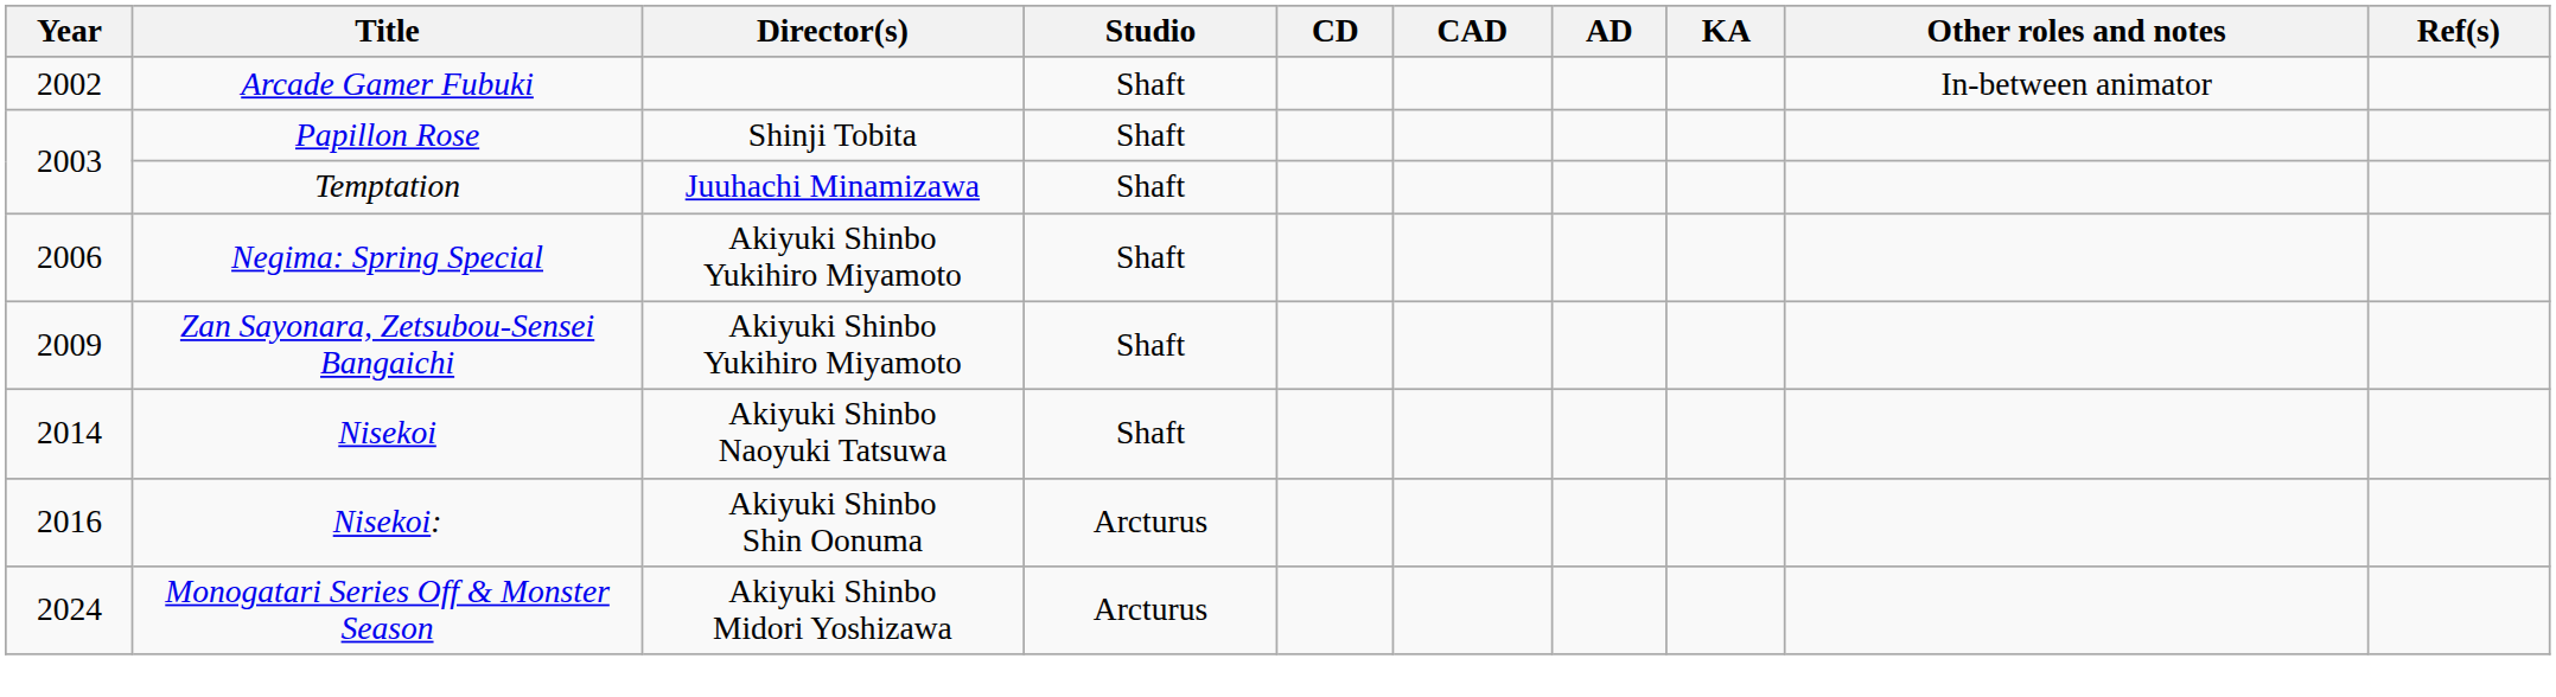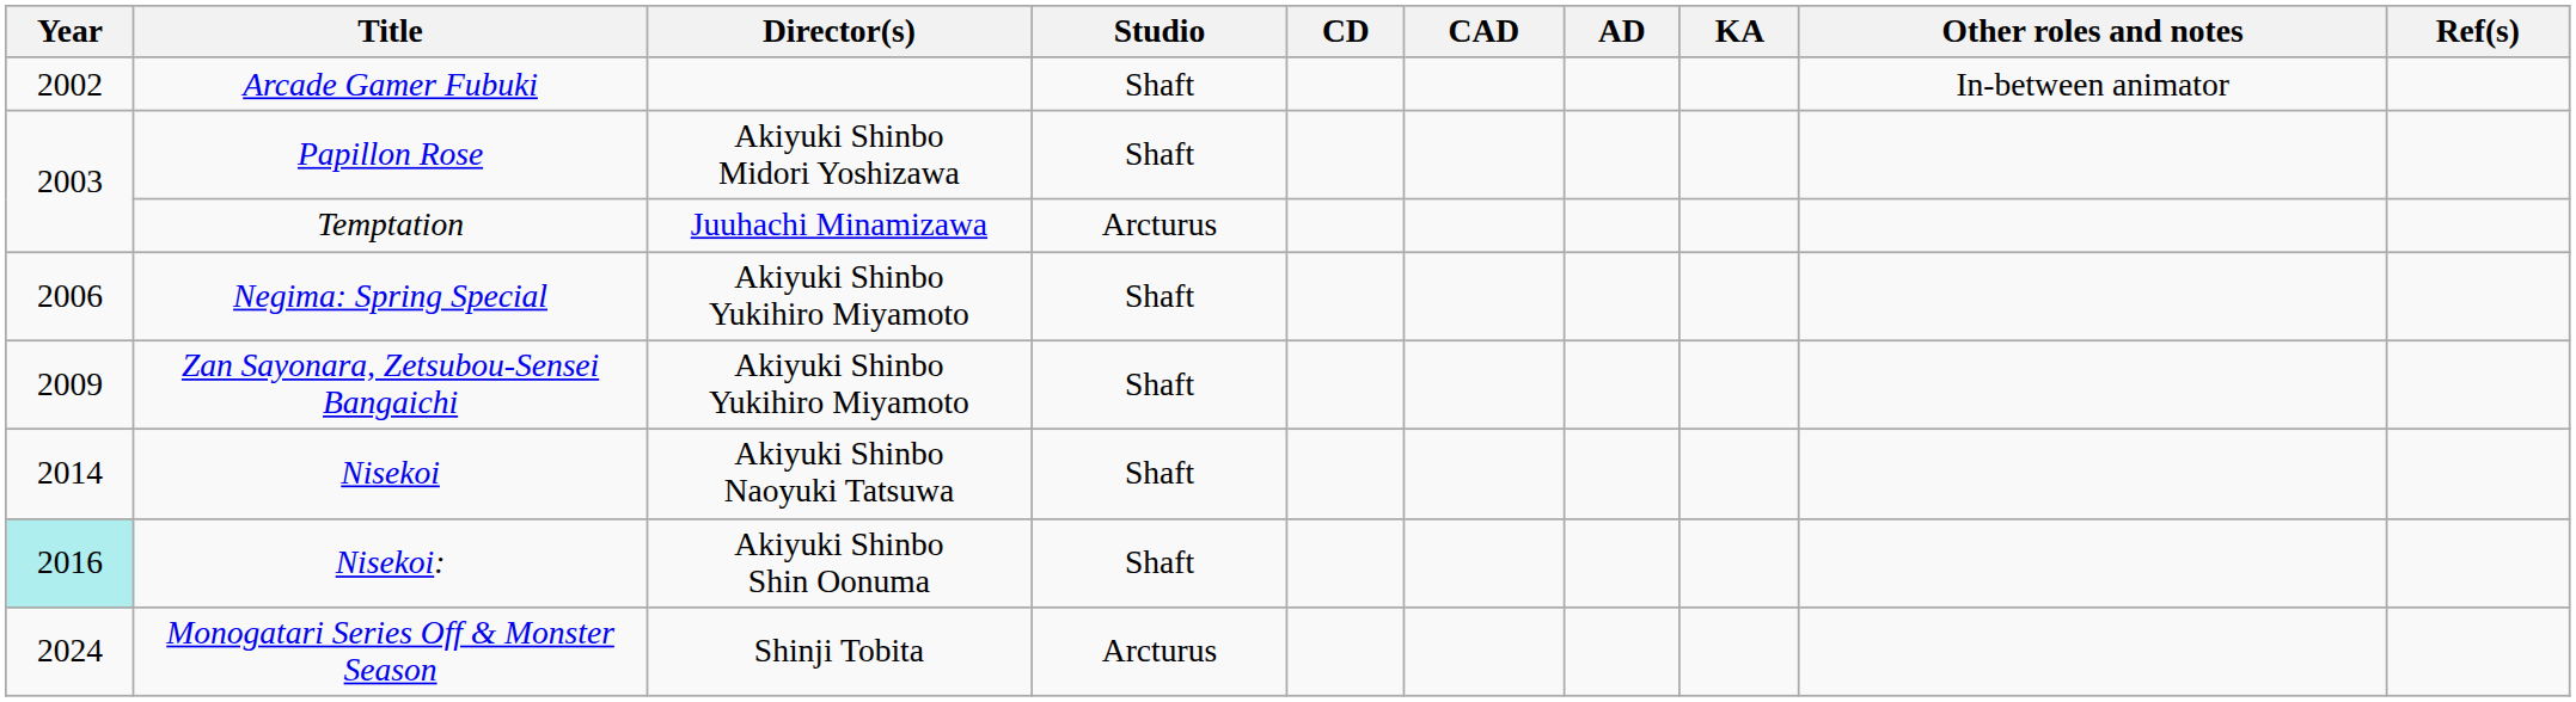Papillon Rose | Director(s): Shinji Tobita -> Akiyuki Shinbo Midori Yoshizawa
Temptation | Studio: Shaft -> Arcturus
Nisekoi: | Year: no background -> paleturquoise background
Nisekoi: | Studio: Arcturus -> Shaft
Monogatari Series Off & Monster Season | Director(s): Akiyuki Shinbo Midori Yoshizawa -> Shinji Tobita
